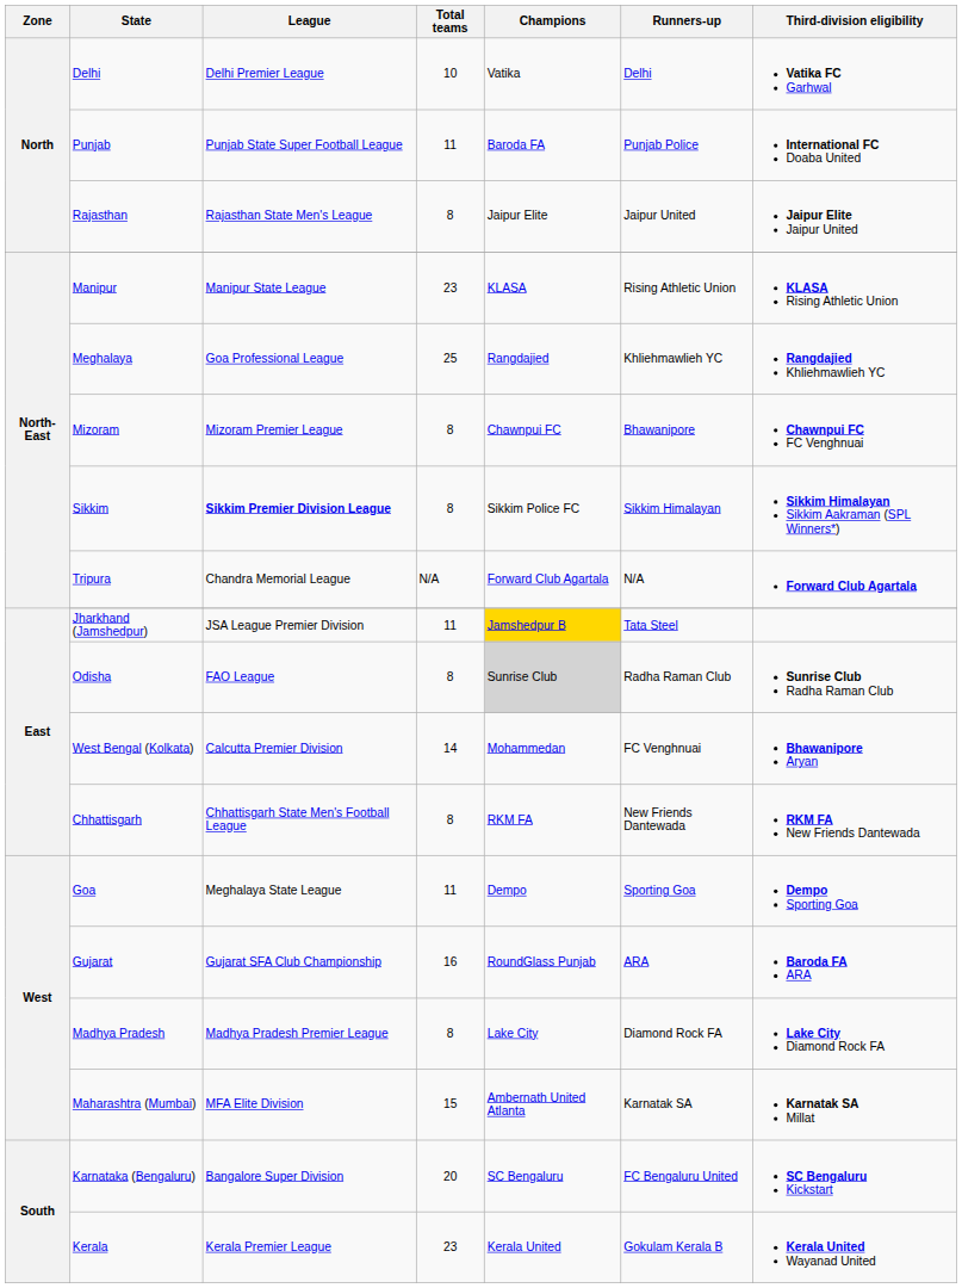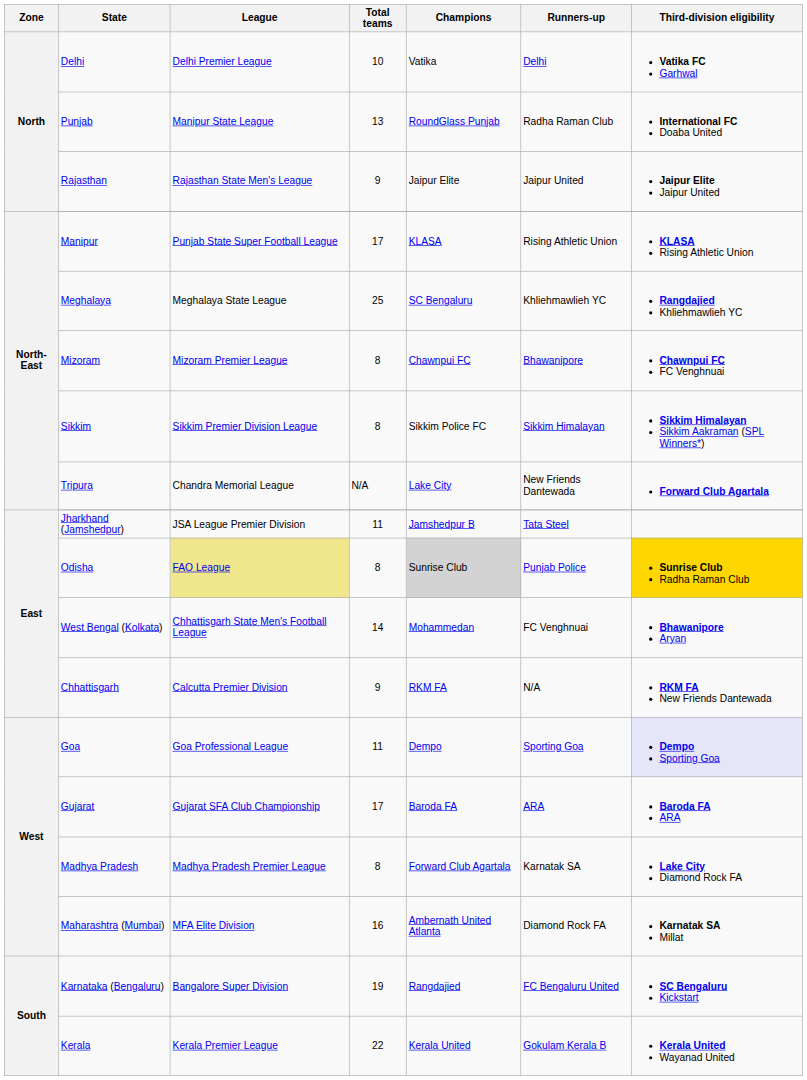Punjab | League: Punjab State Super Football League -> Manipur State League
Punjab | Total teams: 11 -> 13
Punjab | Champions: Baroda FA -> RoundGlass Punjab
Punjab | Runners-up: Punjab Police -> Radha Raman Club
Rajasthan | Total teams: 8 -> 9
Manipur | League: Manipur State League -> Punjab State Super Football League
Manipur | Total teams: 23 -> 17
Meghalaya | League: Goa Professional League -> Meghalaya State League
Meghalaya | Champions: Rangdajied -> SC Bengaluru
Sikkim | League: bold -> normal
Tripura | Champions: Forward Club Agartala -> Lake City
Tripura | Runners-up: N/A -> New Friends Dantewada
Jharkhand (Jamshedpur) | Champions: gold background -> no background
Odisha | League: no background -> khaki background
Odisha | Runners-up: Radha Raman Club -> Punjab Police
Odisha | Third-division eligibility: no background -> gold background
West Bengal (Kolkata) | League: Calcutta Premier Division -> Chhattisgarh State Men's Football League
Chhattisgarh | League: Chhattisgarh State Men's Football League -> Calcutta Premier Division
Chhattisgarh | Total teams: 8 -> 9
Chhattisgarh | Runners-up: New Friends Dantewada -> N/A
Goa | League: Meghalaya State League -> Goa Professional League
Goa | Third-division eligibility: no background -> lavender background
Gujarat | Total teams: 16 -> 17
Gujarat | Champions: RoundGlass Punjab -> Baroda FA
Madhya Pradesh | Champions: Lake City -> Forward Club Agartala
Madhya Pradesh | Runners-up: Diamond Rock FA -> Karnatak SA
Maharashtra (Mumbai) | Total teams: 15 -> 16
Maharashtra (Mumbai) | Runners-up: Karnatak SA -> Diamond Rock FA
Karnataka (Bengaluru) | Total teams: 20 -> 19
Karnataka (Bengaluru) | Champions: SC Bengaluru -> Rangdajied
Kerala | Total teams: 23 -> 22
